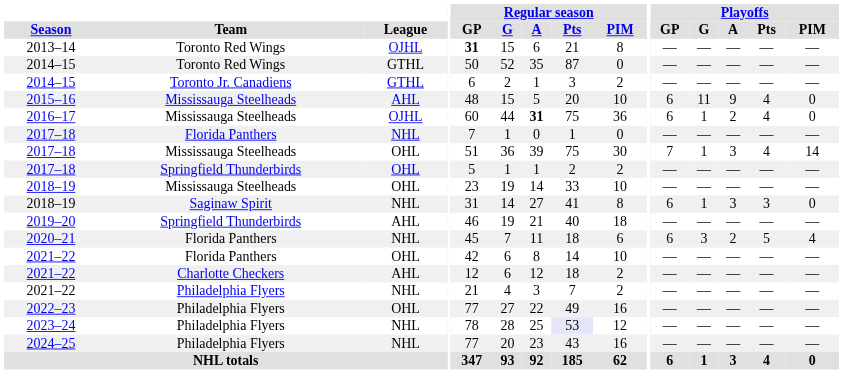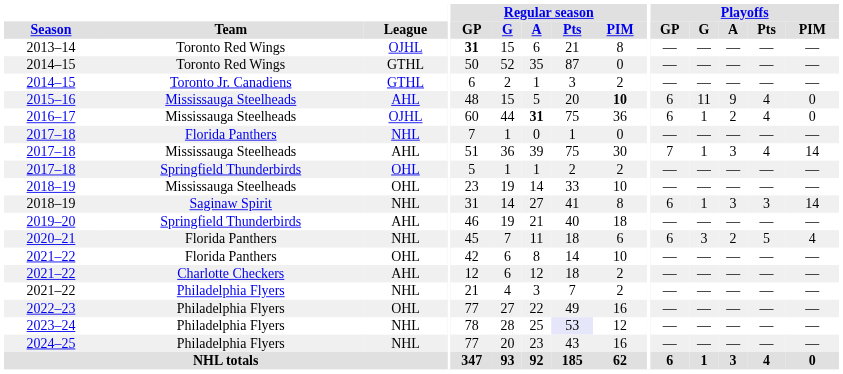2015–16 | Regular season / PIM: normal -> bold
2017–18 / Mississauga Steelheads | League: OHL -> AHL
2018–19 / Saginaw Spirit | Playoffs / PIM: 0 -> 14
